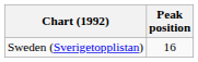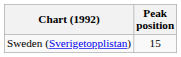Sweden (Sverigetopplistan) | Peak position: 16 -> 15
